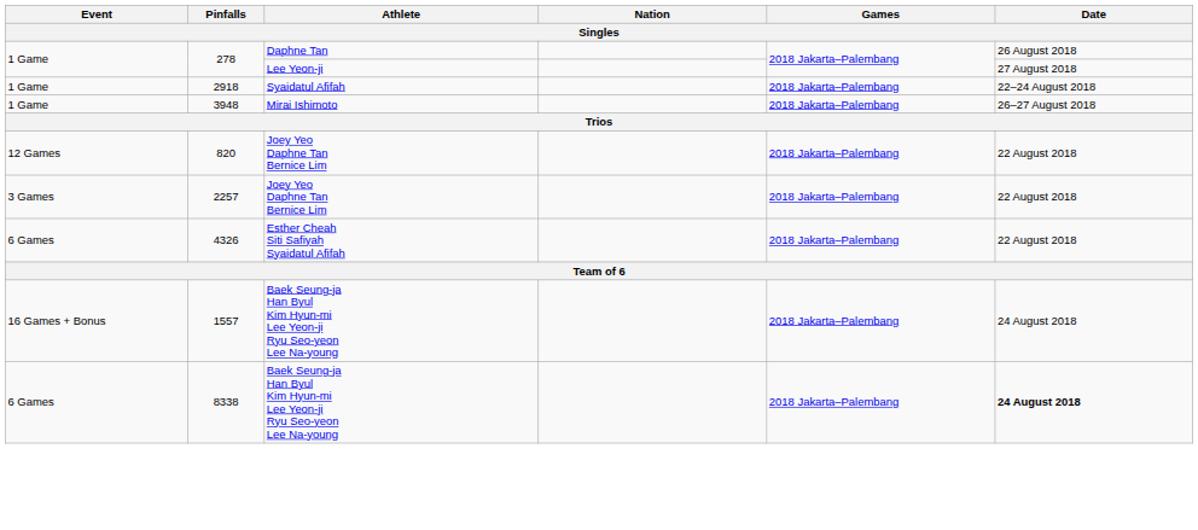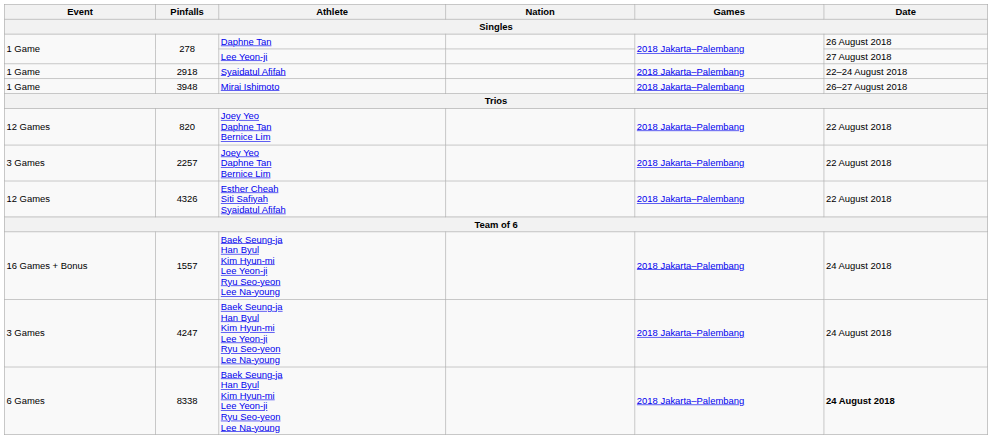4326 | Event: 6 Games -> 12 Games
+ row: 3 Games | 4247 | Baek Seung-ja Han Byul Kim Hyun-mi Lee Yeon-ji Ryu Seo-yeon Lee Na-young | 2018 Jakarta–Palembang | 24 August 2018
